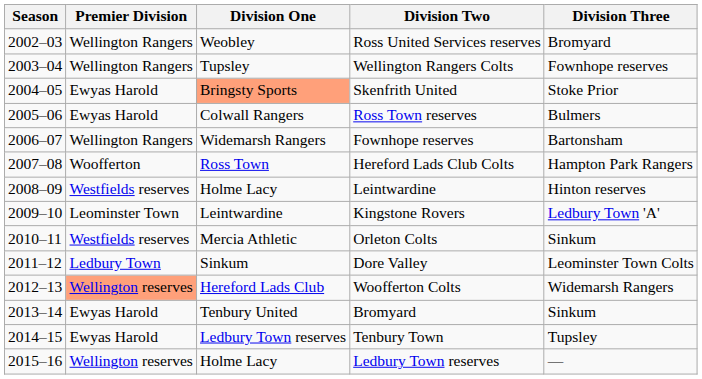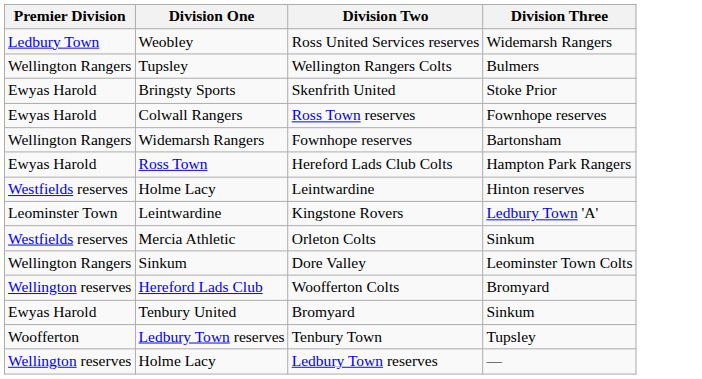- column: Season | 2002–03 | 2003–04 | 2004–05 | 2005–06 | 2006–07 | 2007–08 | 2008–09 | 2009–10 | 2010–11 | 2011–12 | 2012–13 | 2013–14 | 2014–15 | 2015–16
Ross United Services reserves | Premier Division: Wellington Rangers -> Ledbury Town
Ross United Services reserves | Division Three: Bromyard -> Widemarsh Rangers
Wellington Rangers Colts | Division Three: Fownhope reserves -> Bulmers
Skenfrith United | Division One: lightsalmon background -> no background
Ross Town reserves | Division Three: Bulmers -> Fownhope reserves
Hereford Lads Club Colts | Premier Division: Woofferton -> Ewyas Harold
Dore Valley | Premier Division: Ledbury Town -> Wellington Rangers
Woofferton Colts | Premier Division: lightsalmon background -> no background
Woofferton Colts | Division Three: Widemarsh Rangers -> Bromyard
Tenbury Town | Premier Division: Ewyas Harold -> Woofferton
